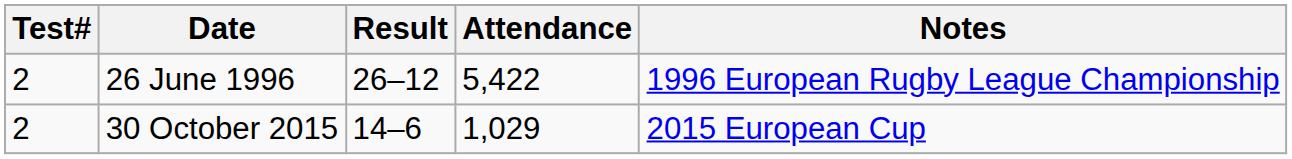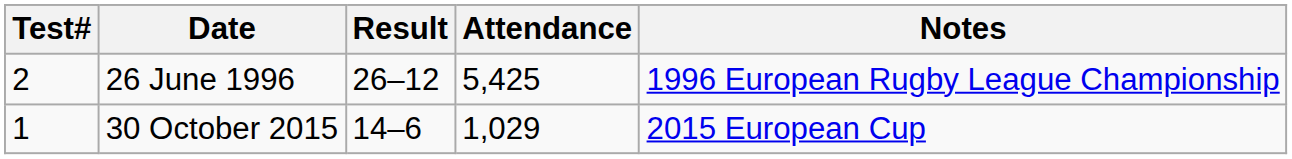26 June 1996 | Attendance: 5,422 -> 5,425
30 October 2015 | Test#: 2 -> 1
